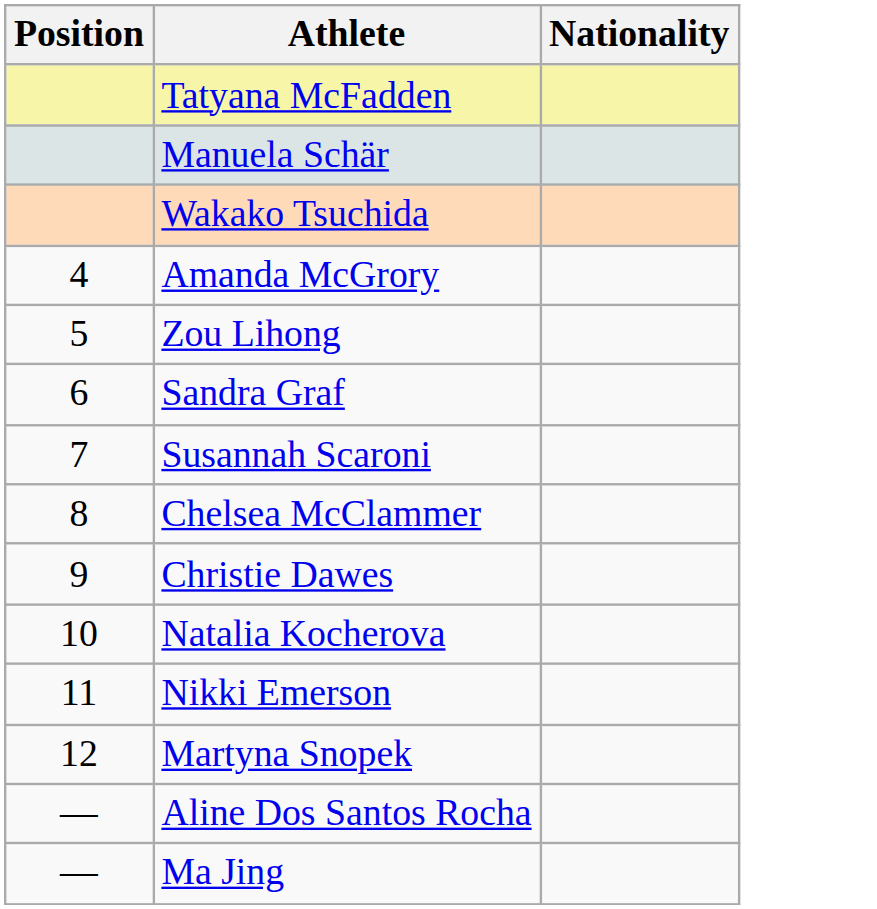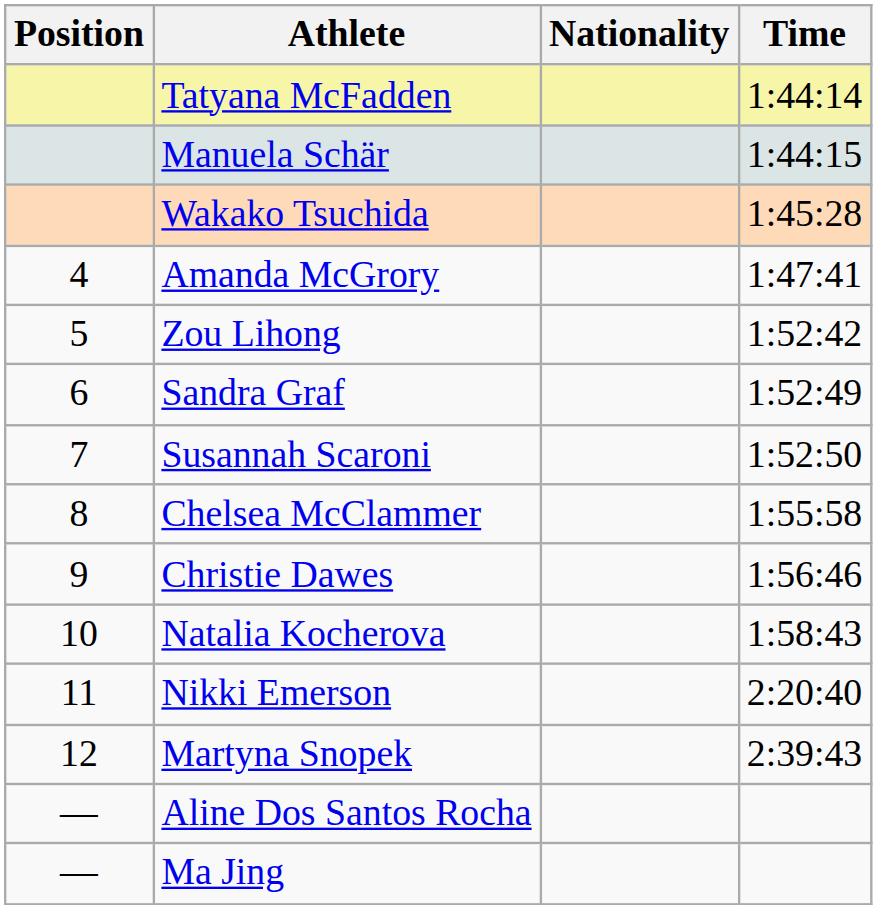+ column: Time | 1:44:14 | 1:44:15 | 1:45:28 | 1:47:41 | 1:52:42 | 1:52:49 | 1:52:50 | 1:55:58 | 1:56:46 | 1:58:43 | 2:20:40 | 2:39:43
